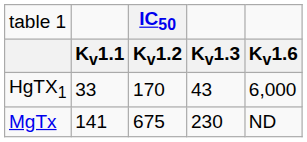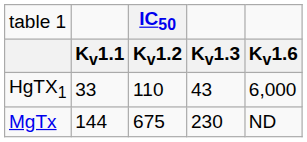HgTX1 | column 3: 170 -> 110
MgTx | column 2: 141 -> 144
